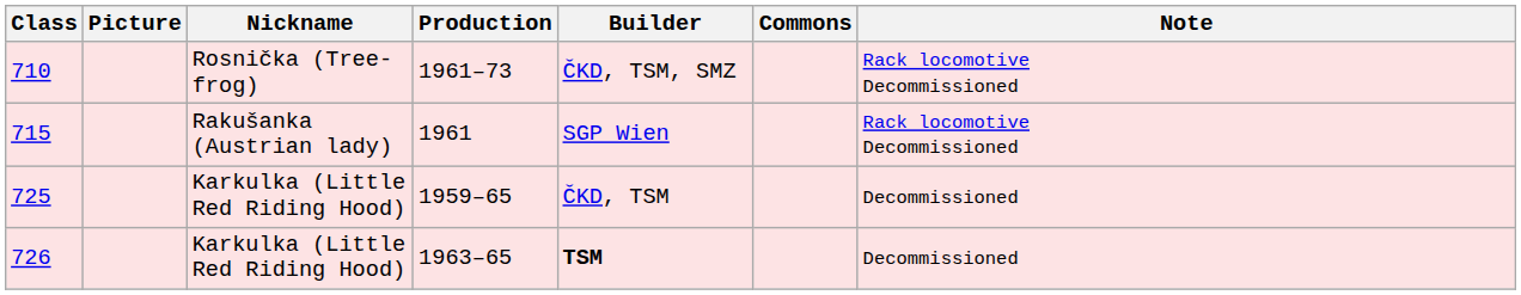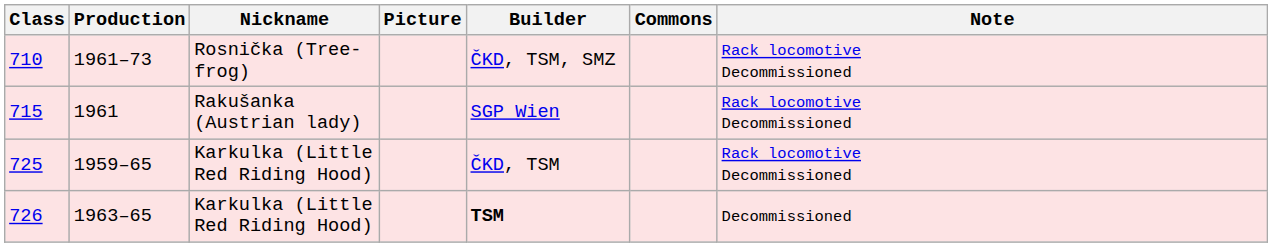columns swapped: Picture <-> Production
725 | Note: Decommissioned -> Rack locomotive Decommissioned
